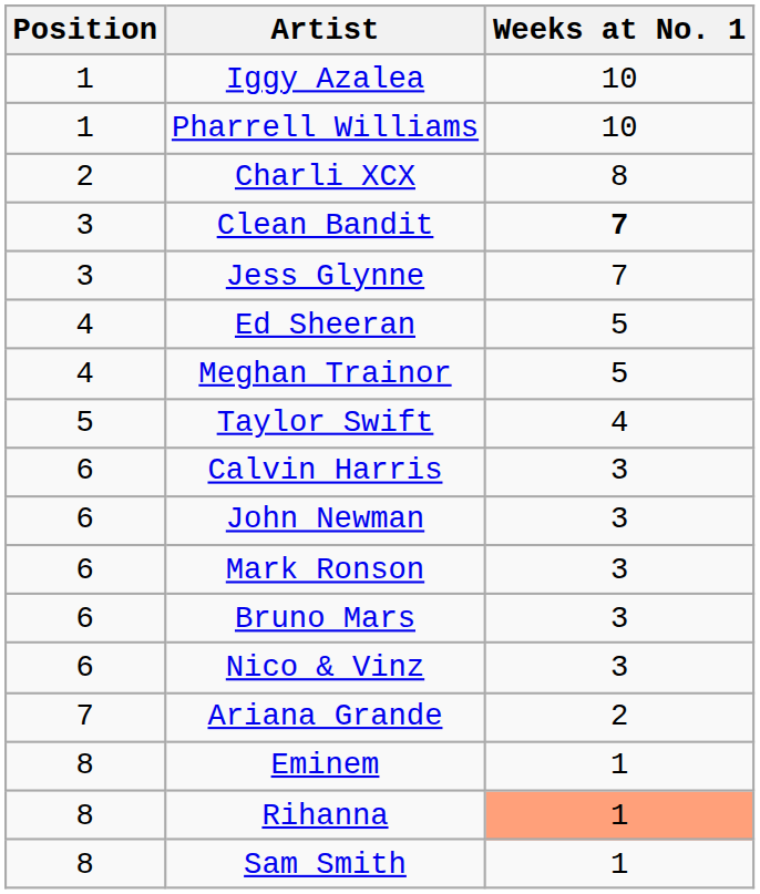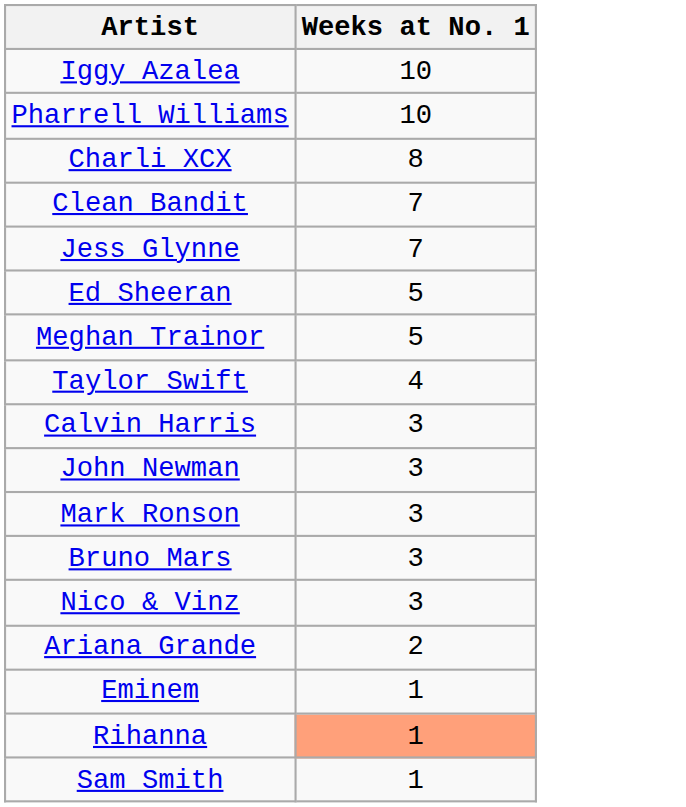- column: Position | 1 | 1 | 2 | 3 | 3 | 4 | 4 | 5 | 6 | 6 | 6 | 6 | 6 | 7 | 8 | 8 | 8
Clean Bandit | Weeks at No. 1: bold -> normal
